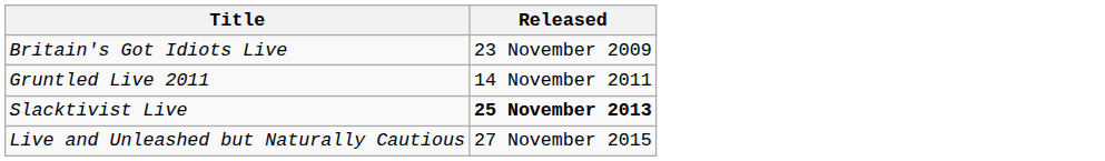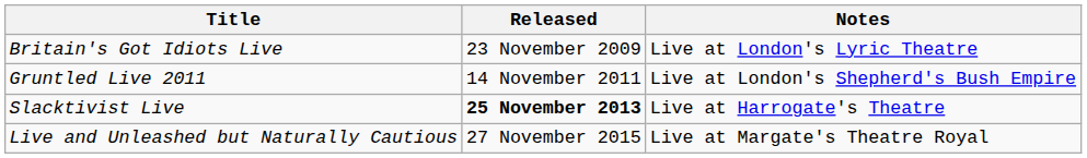+ column: Notes | Live at London's Lyric Theatre | Live at London's Shepherd's Bush Empire | Live at Harrogate's Theatre | Live at Margate's Theatre Royal
